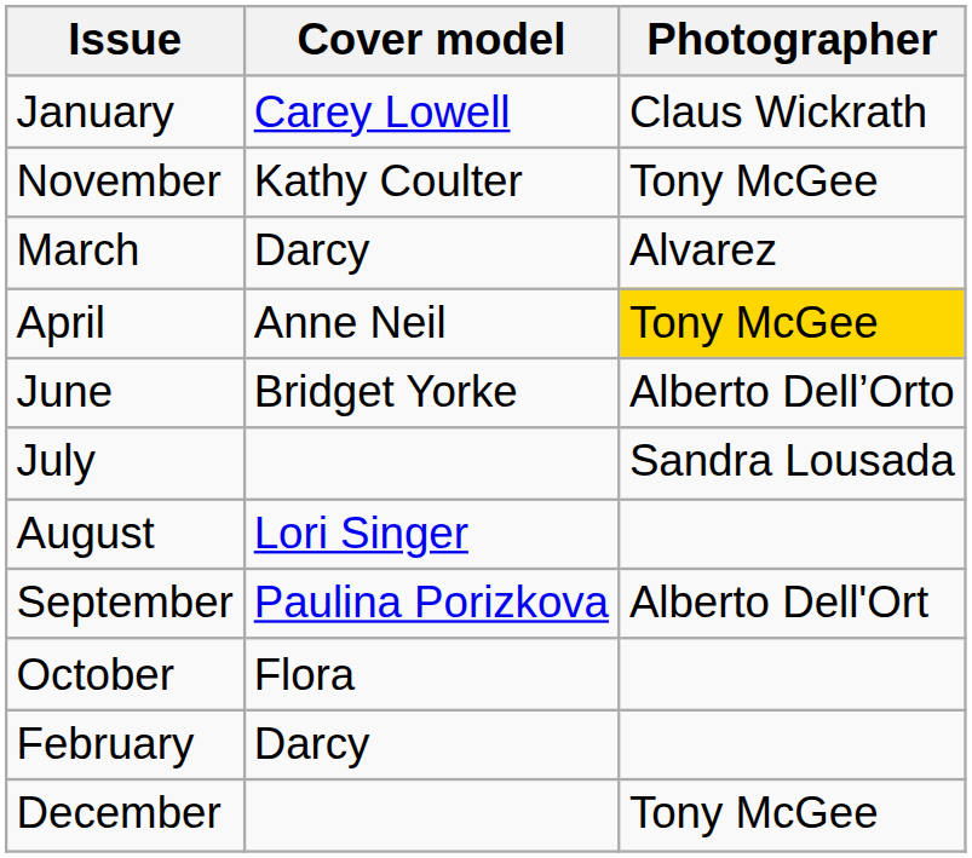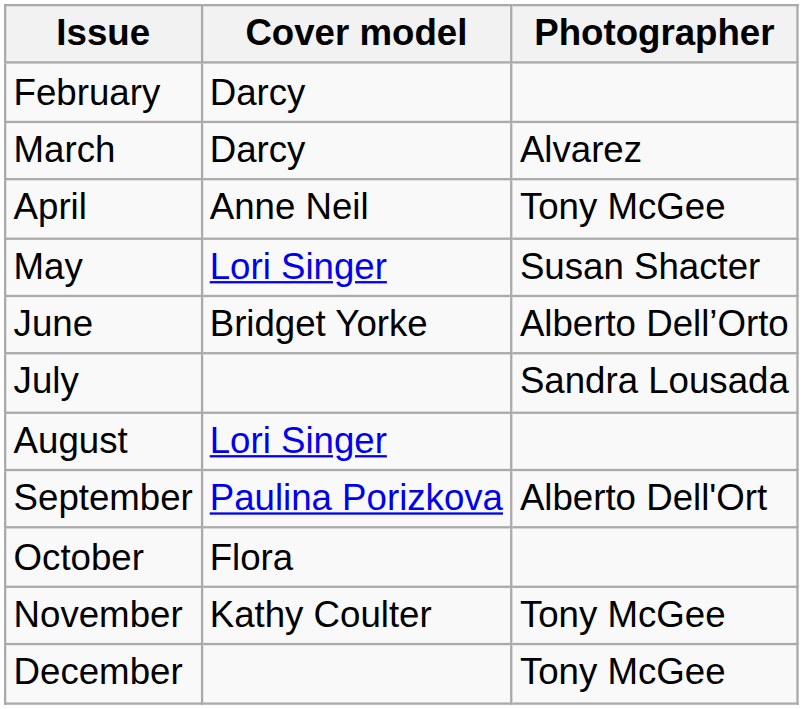- row: January | Carey Lowell | Claus Wickrath
rows swapped: February <-> November
April | Photographer: gold background -> no background
+ row: May | Lori Singer | Susan Shacter
